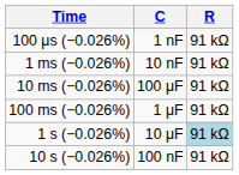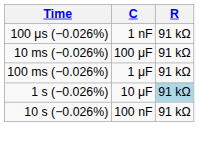- row: 1 ms (−0.026%) | 10 nF | 91 kΩ
